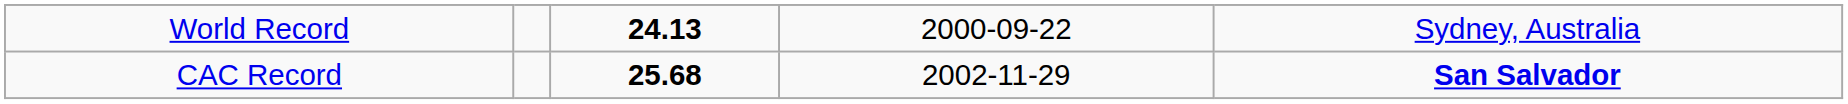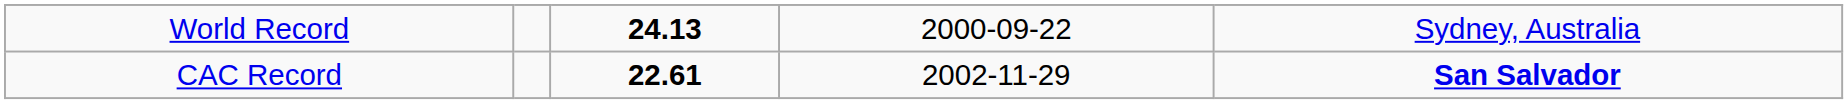CAC Record | column 3: 25.68 -> 22.61
